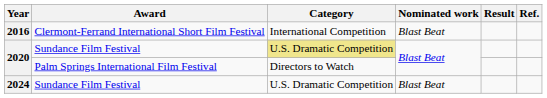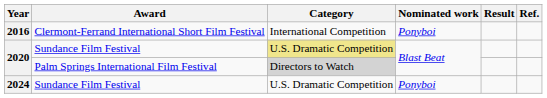2016 | Nominated work: Blast Beat -> Ponyboi
2020 / Palm Springs International Film Festival | Category: no background -> lightgrey background
2024 | Nominated work: Blast Beat -> Ponyboi
